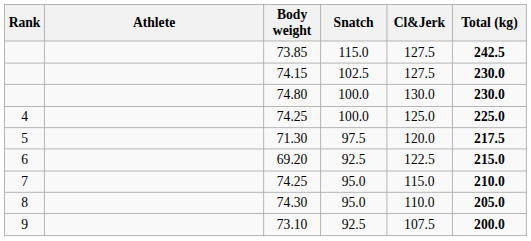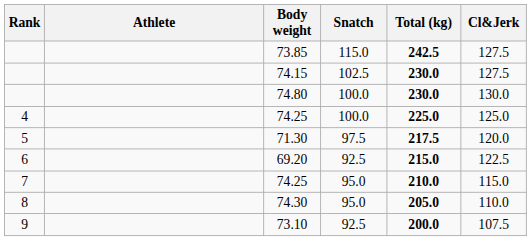columns swapped: Cl&Jerk <-> Total (kg)
